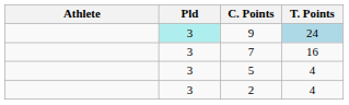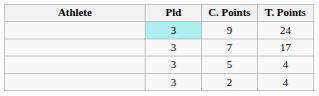9 | T. Points: lightblue background -> no background
7 | T. Points: 16 -> 17
